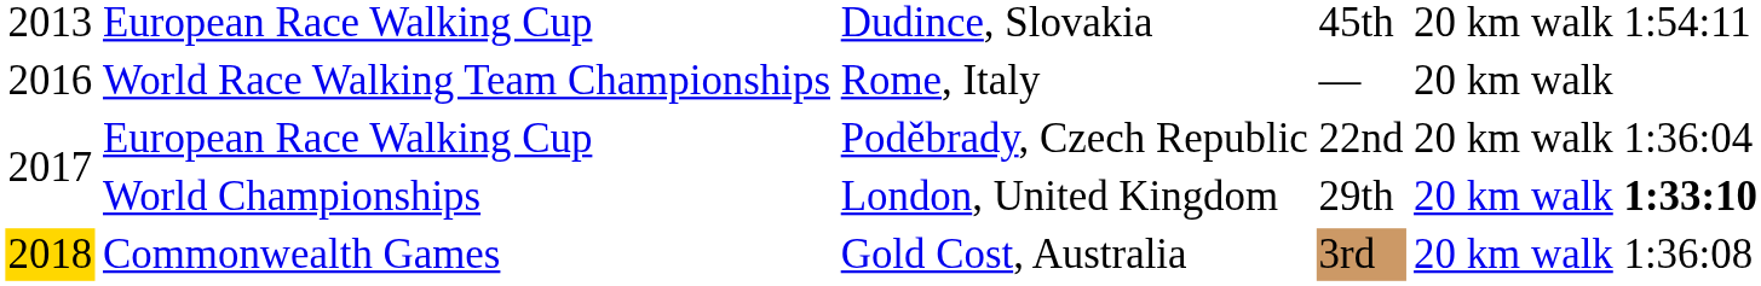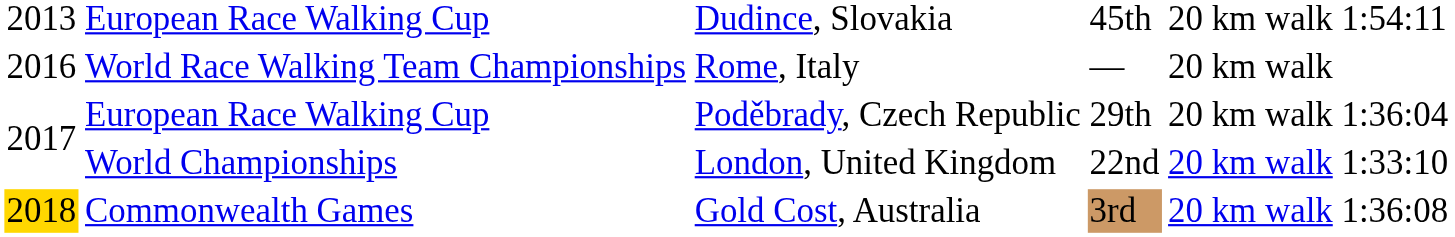European Race Walking Cup / Poděbrady, Czech Republic | column 4: 22nd -> 29th
World Championships | column 4: 29th -> 22nd
World Championships | column 6: bold -> normal
